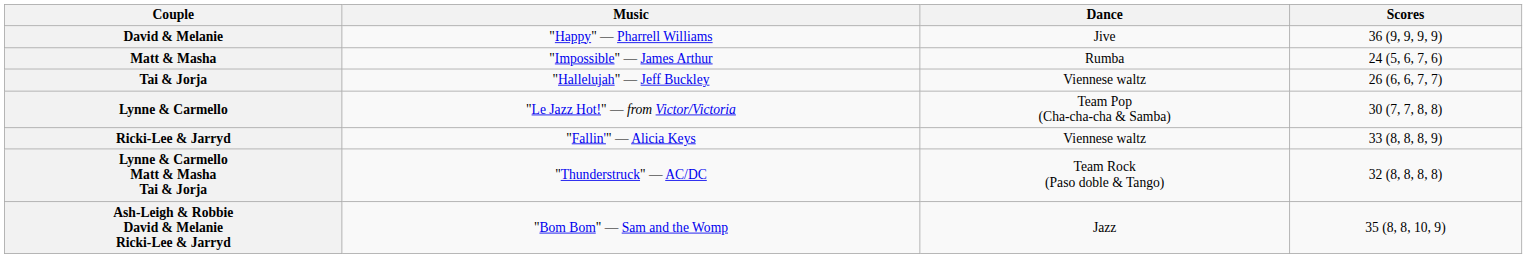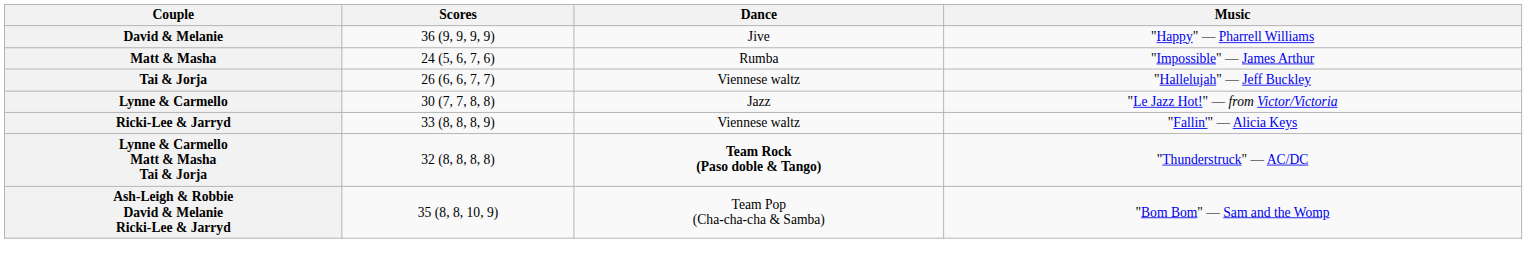columns swapped: Scores <-> Music
Lynne & Carmello | Dance: Team Pop (Cha-cha-cha & Samba) -> Jazz
Lynne & Carmello Matt & Masha Tai & Jorja | Dance: normal -> bold
Ash-Leigh & Robbie David & Melanie Ricki-Lee & Jarryd | Dance: Jazz -> Team Pop (Cha-cha-cha & Samba)
